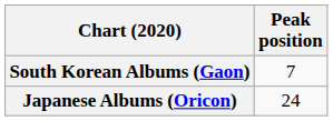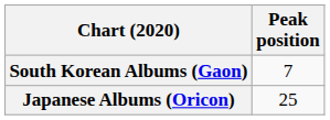Japanese Albums (Oricon) | Peak position: 24 -> 25
